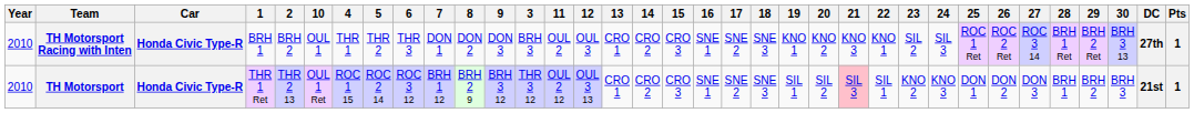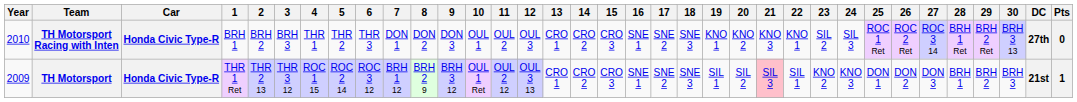columns swapped: 3 <-> 10
TH Motorsport Racing with Inten | Pts: 1 -> 0
TH Motorsport | Year: 2010 -> 2009
